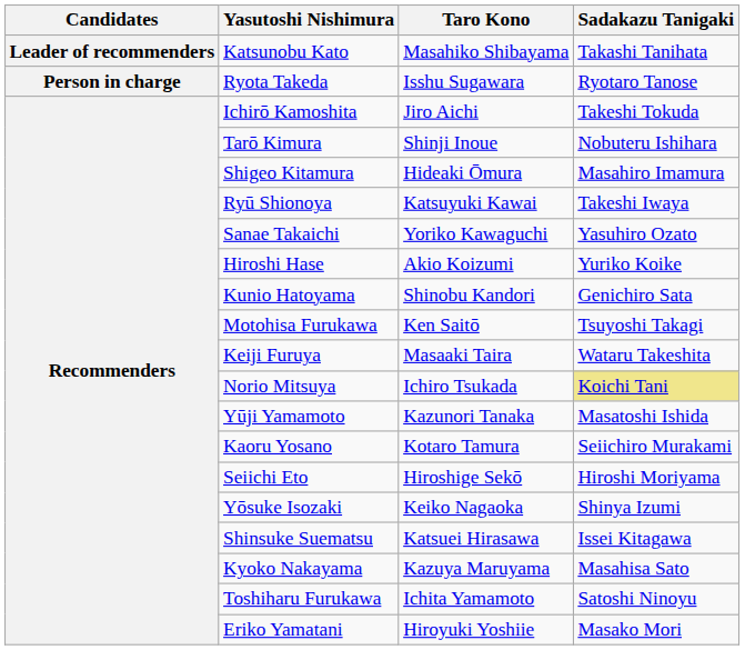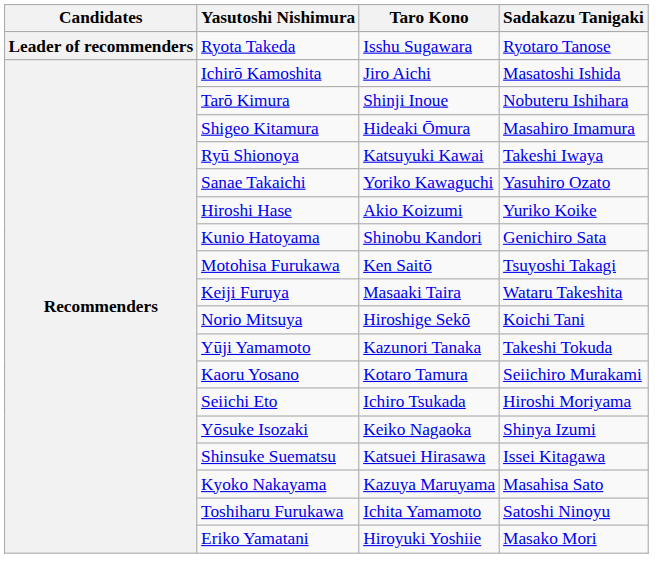- row: Leader of recommenders | Katsunobu Kato | Masahiko Shibayama | Takashi Tanihata
Ryota Takeda | Candidates: Person in charge -> Leader of recommenders
Ichirō Kamoshita | Sadakazu Tanigaki: Takeshi Tokuda -> Masatoshi Ishida
Norio Mitsuya | Taro Kono: Ichiro Tsukada -> Hiroshige Sekō
Norio Mitsuya | Sadakazu Tanigaki: khaki background -> no background
Yūji Yamamoto | Sadakazu Tanigaki: Masatoshi Ishida -> Takeshi Tokuda
Seiichi Eto | Taro Kono: Hiroshige Sekō -> Ichiro Tsukada
